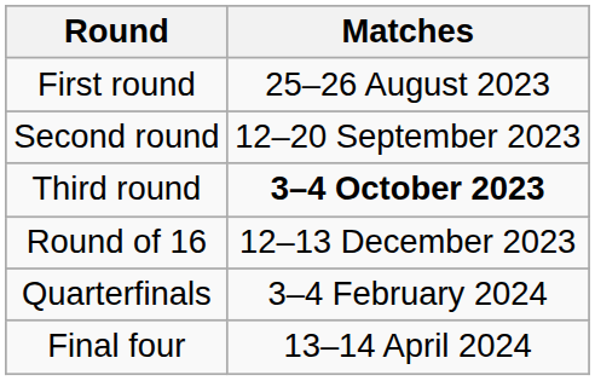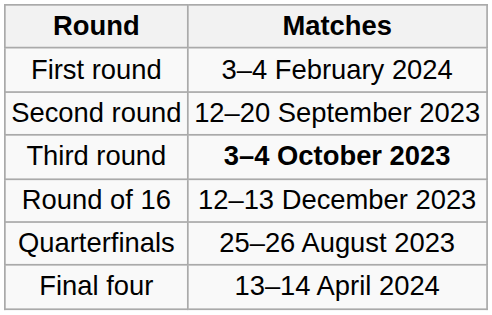First round | Matches: 25–26 August 2023 -> 3–4 February 2024
Quarterfinals | Matches: 3–4 February 2024 -> 25–26 August 2023
